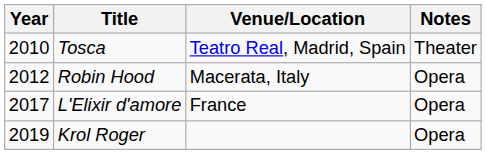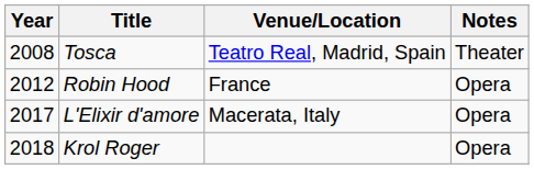Tosca | Year: 2010 -> 2008
Robin Hood | Venue/Location: Macerata, Italy -> France
L'Elixir d'amore | Venue/Location: France -> Macerata, Italy
Krol Roger | Year: 2019 -> 2018
